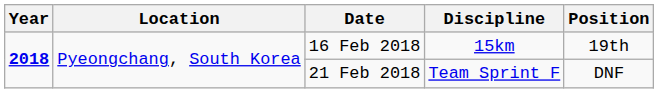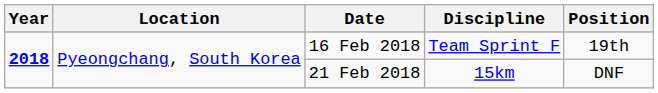16 Feb 2018 | Discipline: 15km -> Team Sprint F
21 Feb 2018 | Discipline: Team Sprint F -> 15km
